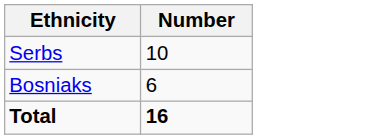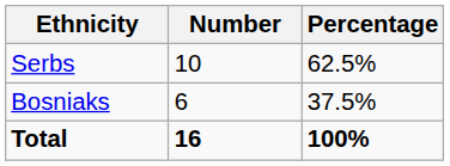+ column: Percentage | 62.5% | 37.5% | 100%
